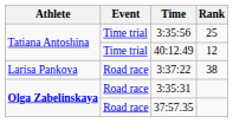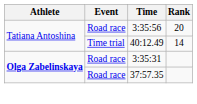3:35:56 | Event: Time trial -> Road race
3:35:56 | Rank: 25 -> 20
40:12.49 | Rank: 12 -> 14
- row: Larisa Pankova | Road race | 3:37:22 | 38
